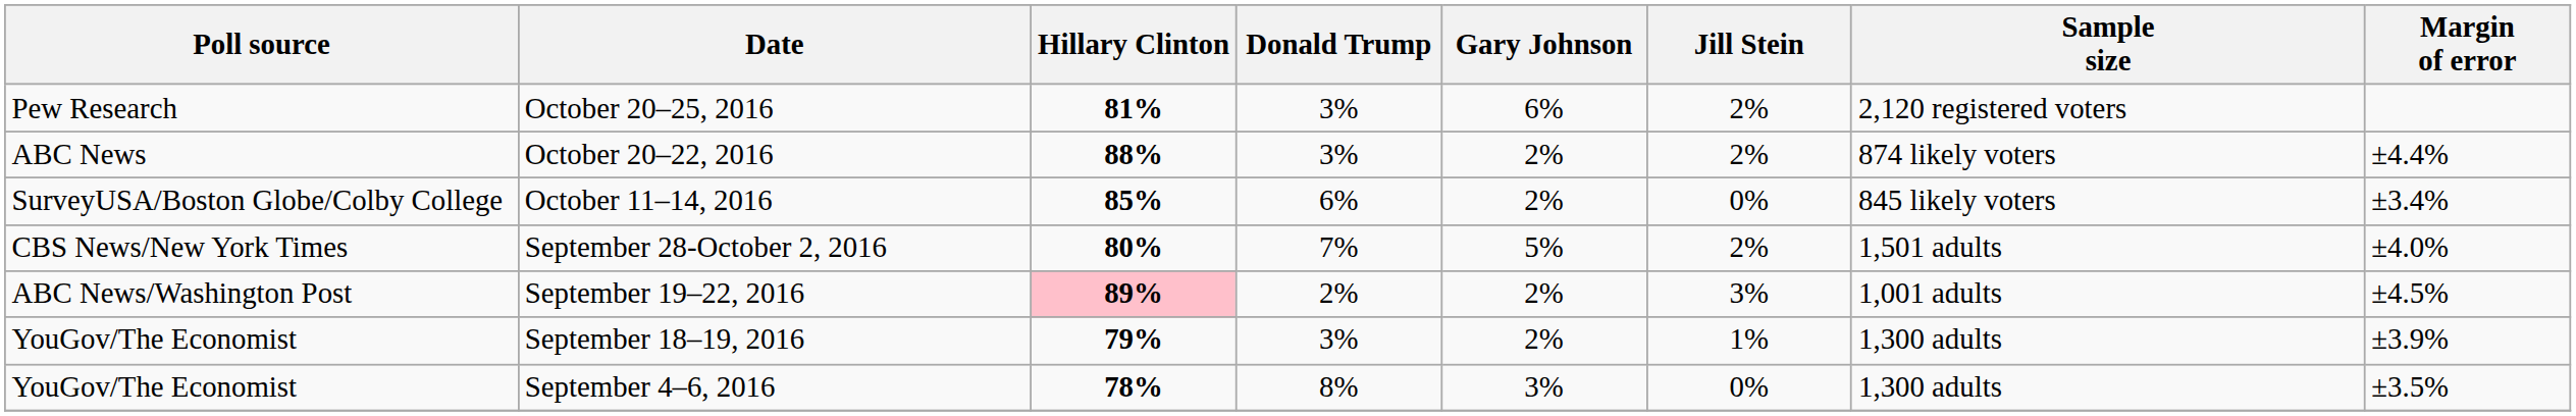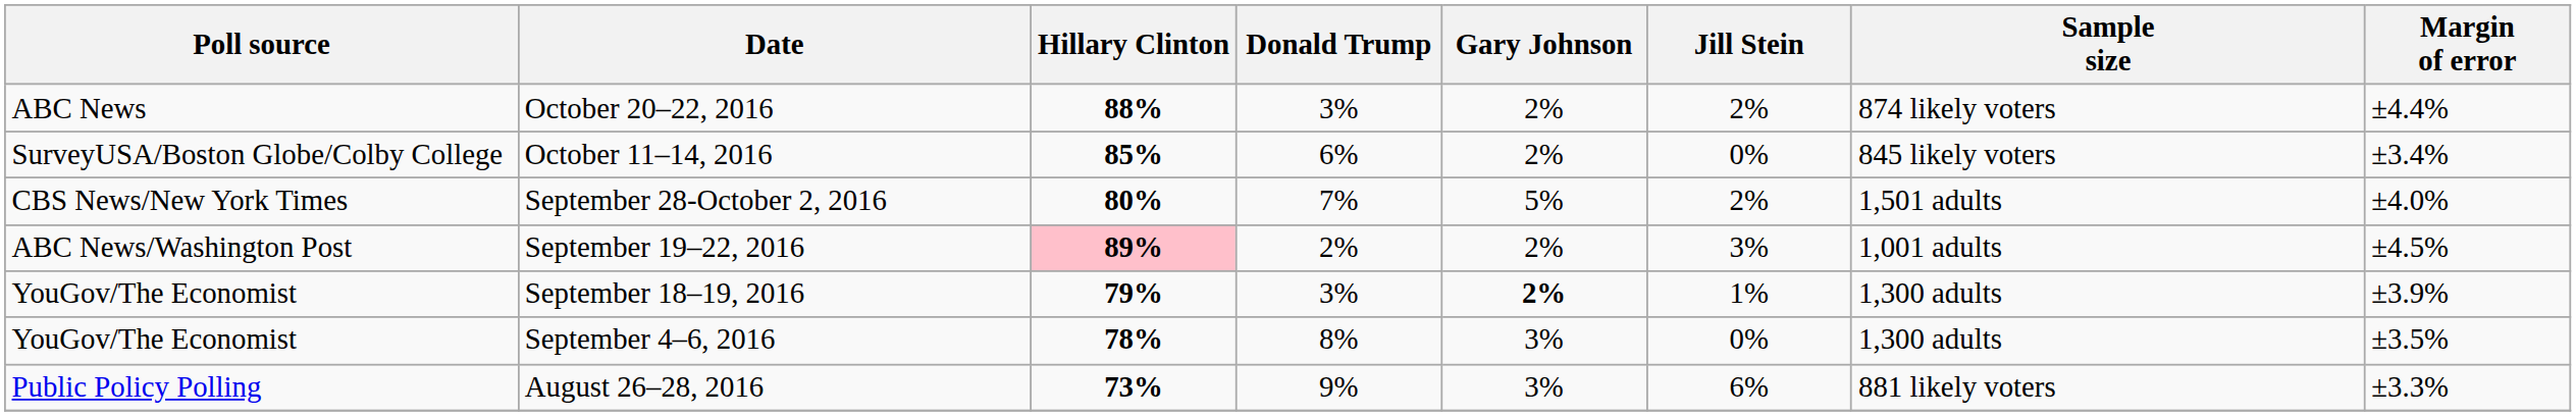- row: Pew Research | October 20–25, 2016 | 81% | 3% | 6% | 2% | 2,120 registered voters
September 18–19, 2016 | Gary Johnson: normal -> bold
+ row: Public Policy Polling | August 26–28, 2016 | 73% | 9% | 3% | 6% | 881 likely voters | ±3.3%
